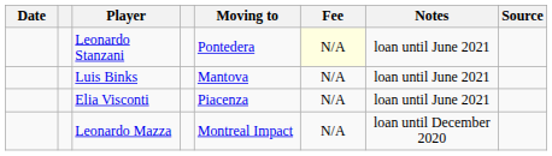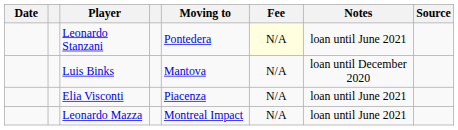Luis Binks | Notes: loan until June 2021 -> loan until December 2020
Leonardo Mazza | Notes: loan until December 2020 -> loan until June 2021
